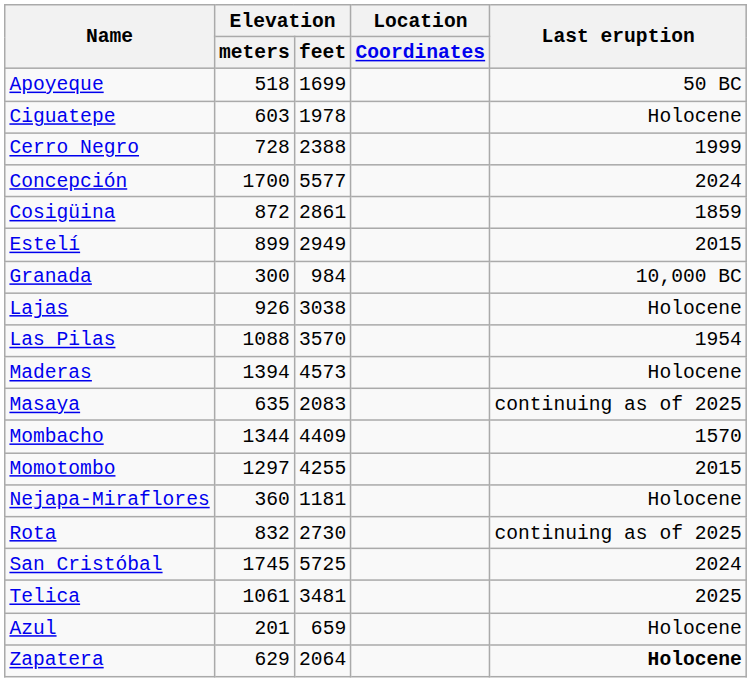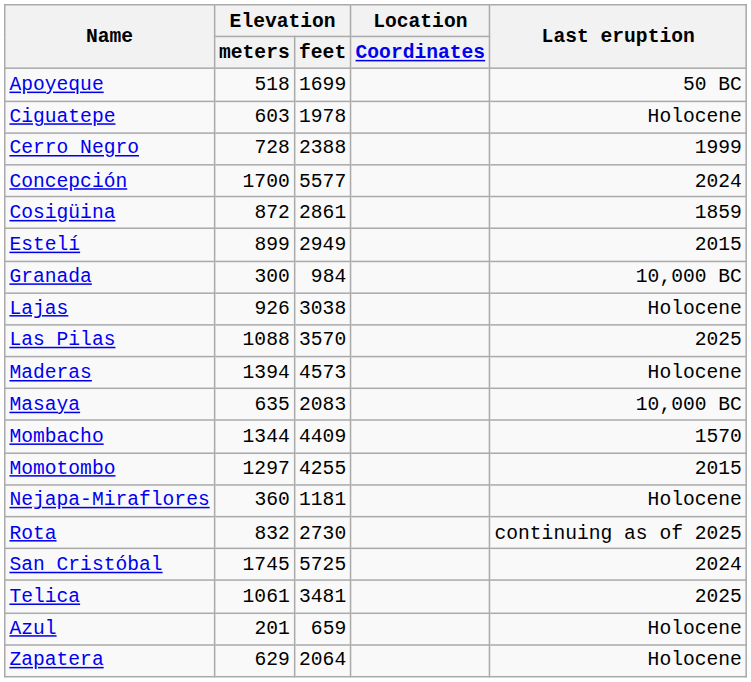Las Pilas | Last eruption: 1954 -> 2025
Masaya | Last eruption: continuing as of 2025 -> 10,000 BC
Zapatera | Last eruption: bold -> normal
